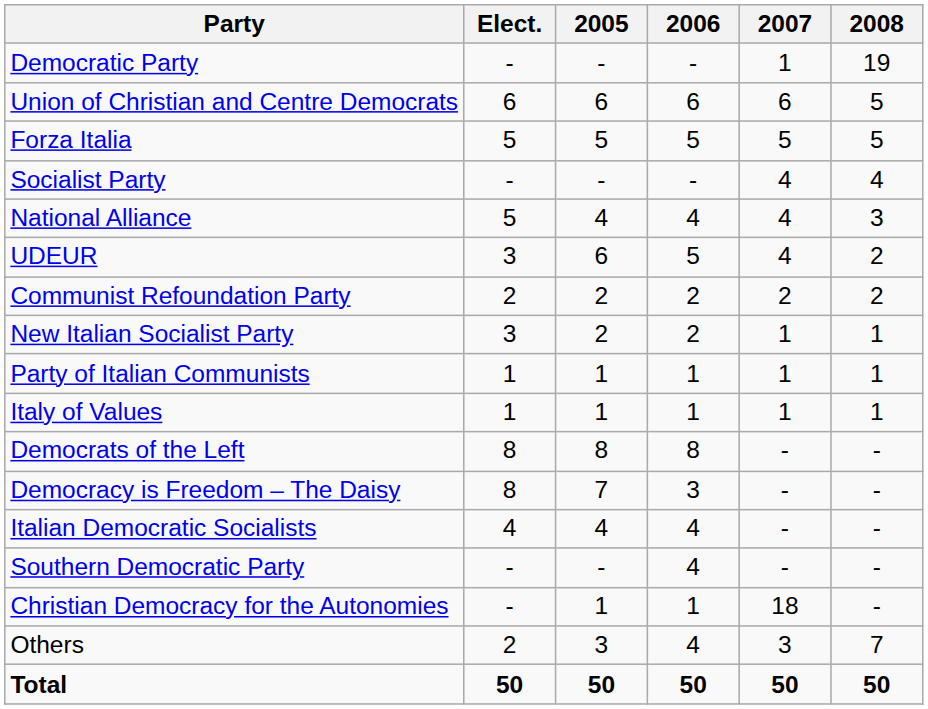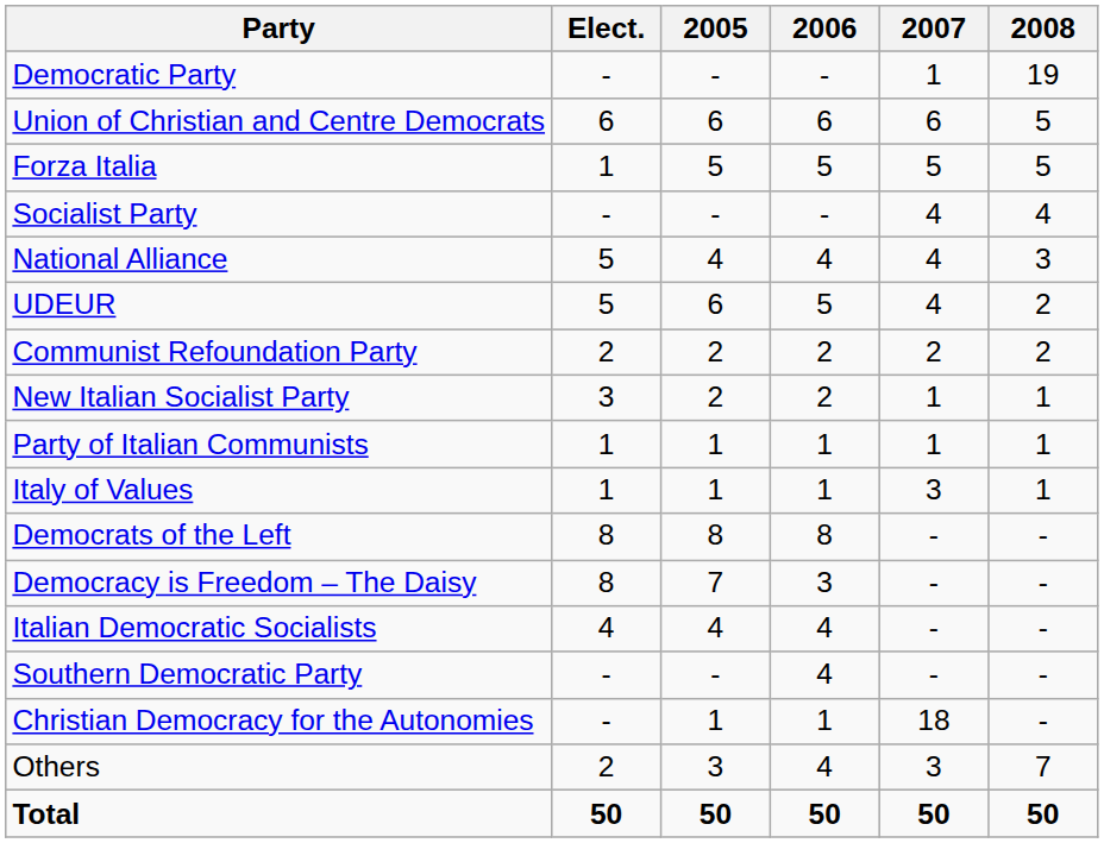Forza Italia | Elect.: 5 -> 1
UDEUR | Elect.: 3 -> 5
Italy of Values | 2007: 1 -> 3
